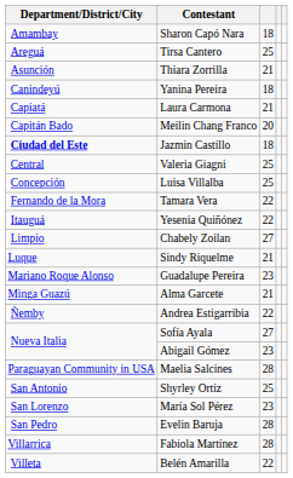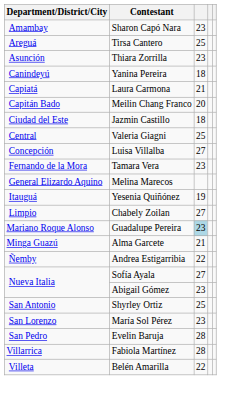Sharon Capó Nara | column 3: 18 -> 23
Thiara Zorrilla | column 3: 21 -> 23
Jazmin Castillo | Department/District/City: bold -> normal
Luisa Villalba | column 3: 25 -> 27
Tamara Vera | column 3: 22 -> 23
+ row: General Elizardo Aquino | Melina Marecos
Yesenia Quiñónez | column 3: 22 -> 19
- row: Luque | Sindy Riquelme | 21
Guadalupe Pereira | column 3: no background -> lightblue background
- row: Paraguayan Community in USA | Maelia Salcines | 28
